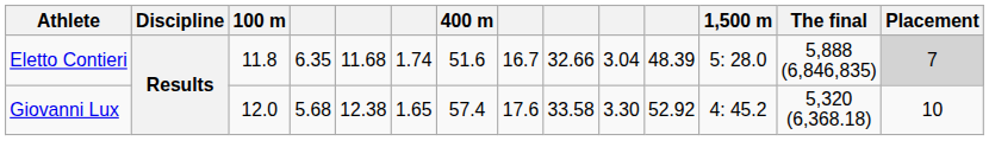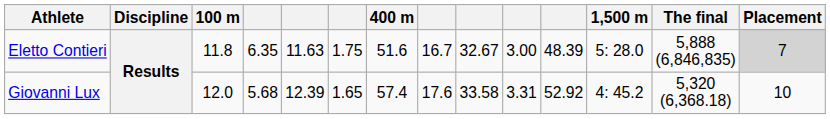Eletto Contieri | column 5: 11.68 -> 11.63
Eletto Contieri | column 6: 1.74 -> 1.75
Eletto Contieri | column 9: 32.66 -> 32.67
Eletto Contieri | column 10: 3.04 -> 3.00
Giovanni Lux | column 5: 12.38 -> 12.39
Giovanni Lux | column 10: 3.30 -> 3.31
